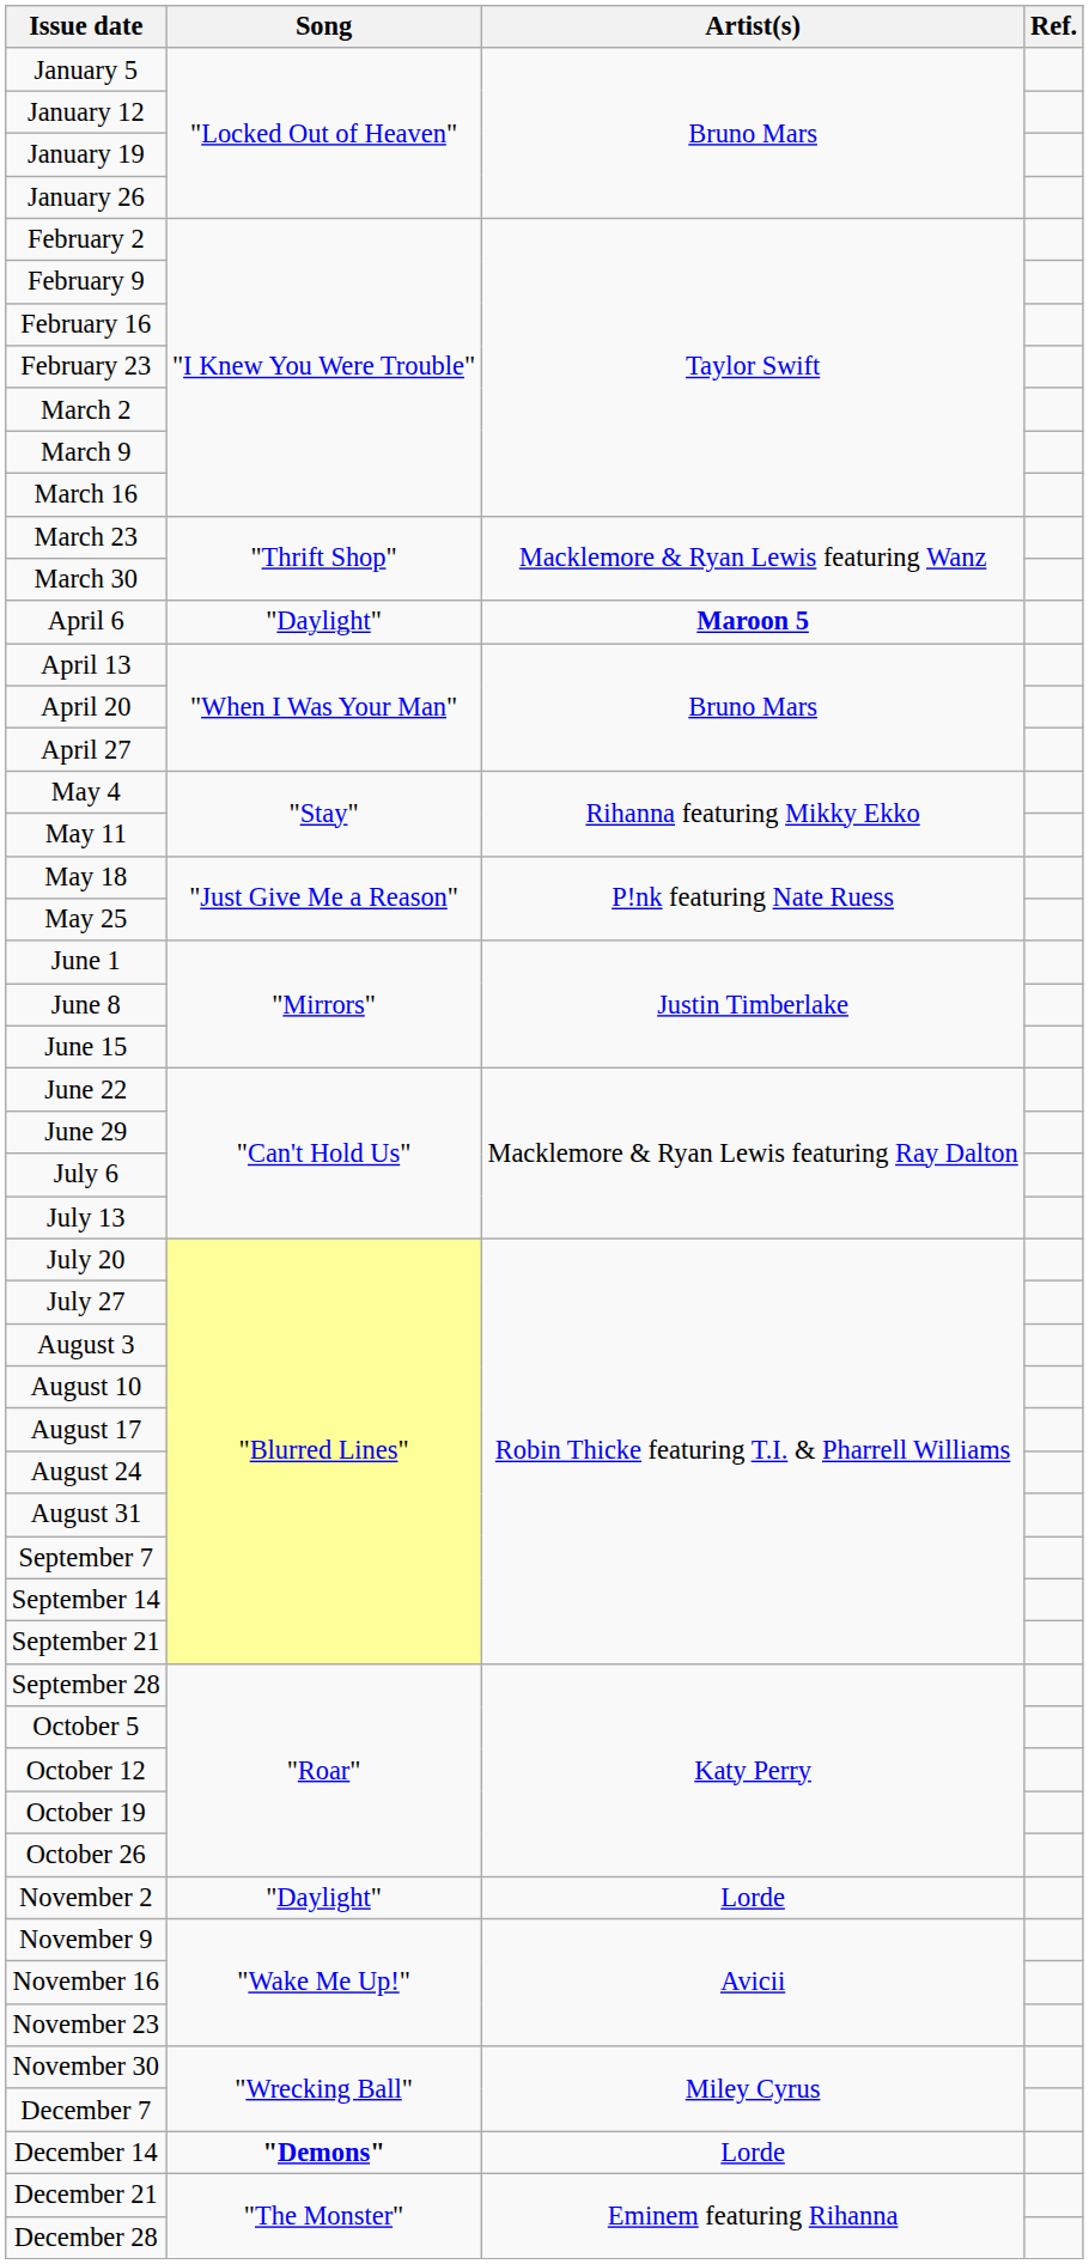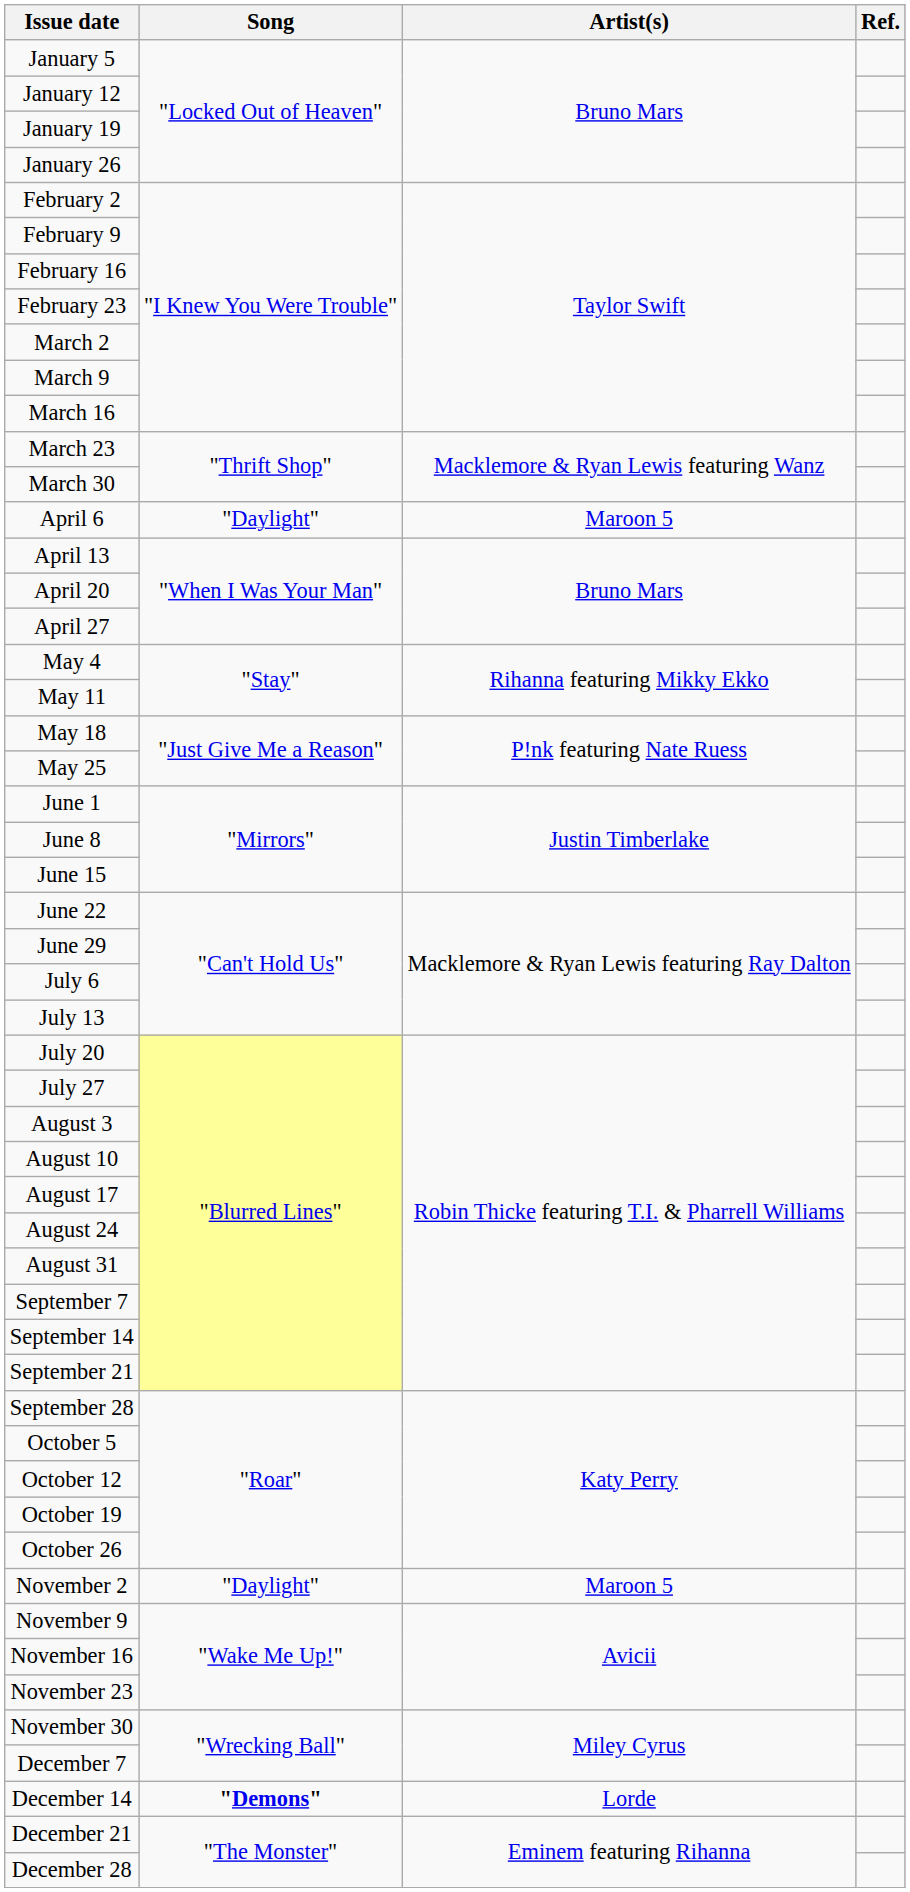April 6 | Artist(s): bold -> normal
November 2 | Artist(s): Lorde -> Maroon 5
